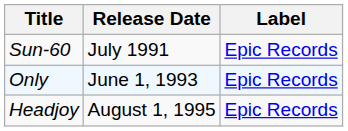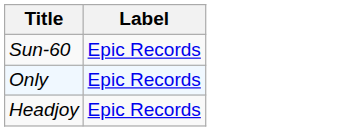- column: Release Date | July 1991 | June 1, 1993 | August 1, 1995
